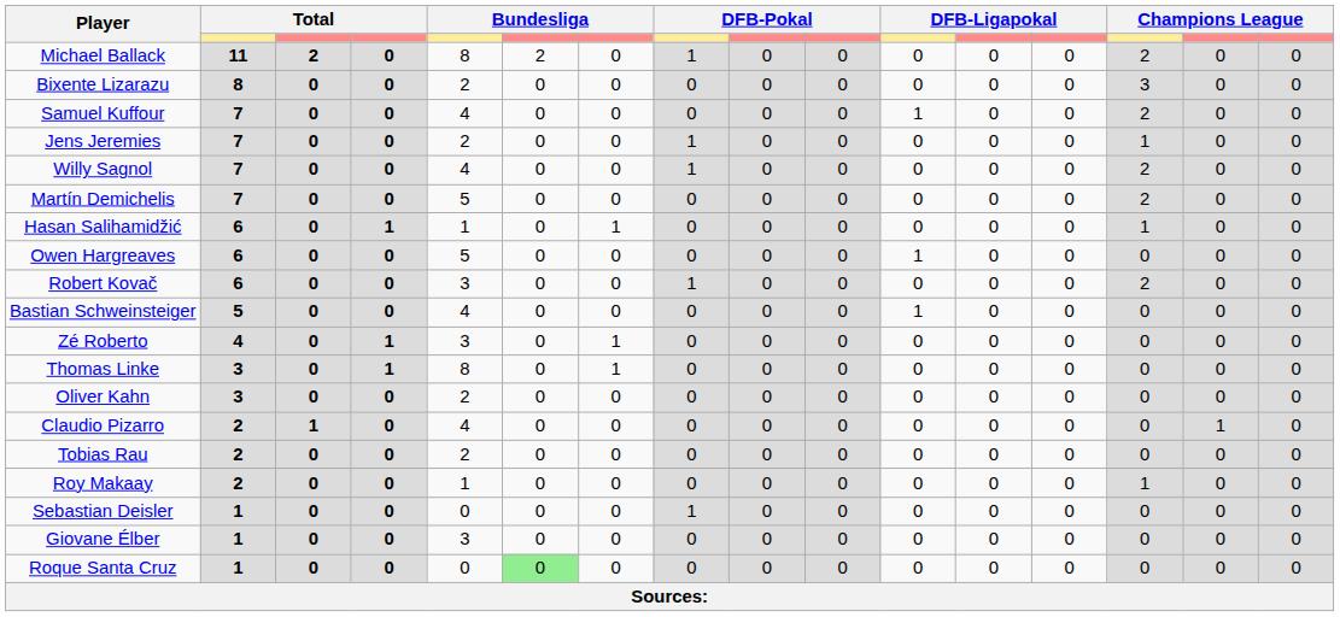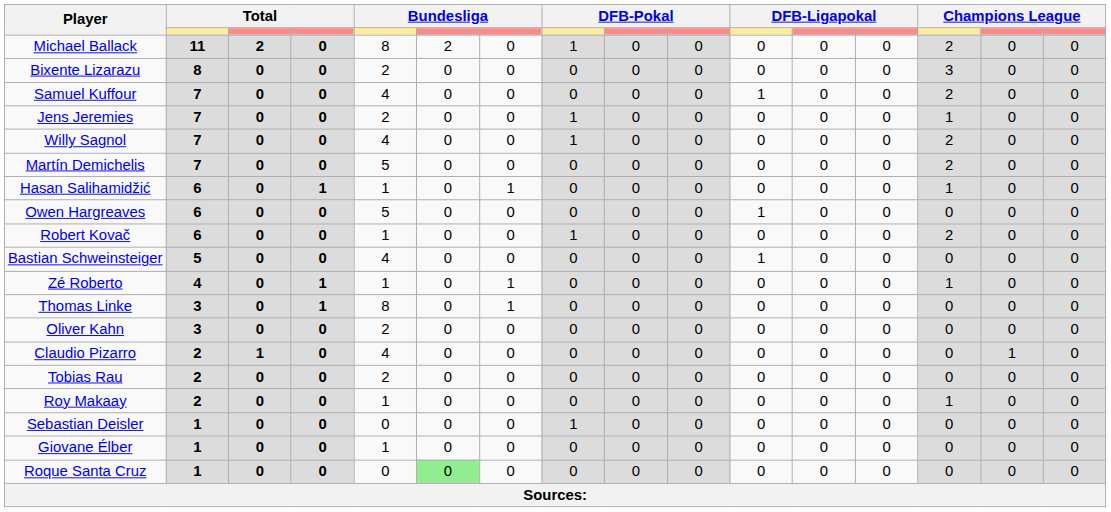Robert Kovač | column 5: 3 -> 1
Zé Roberto | column 5: 3 -> 1
Zé Roberto | column 14: 0 -> 1
Giovane Élber | column 5: 3 -> 1
